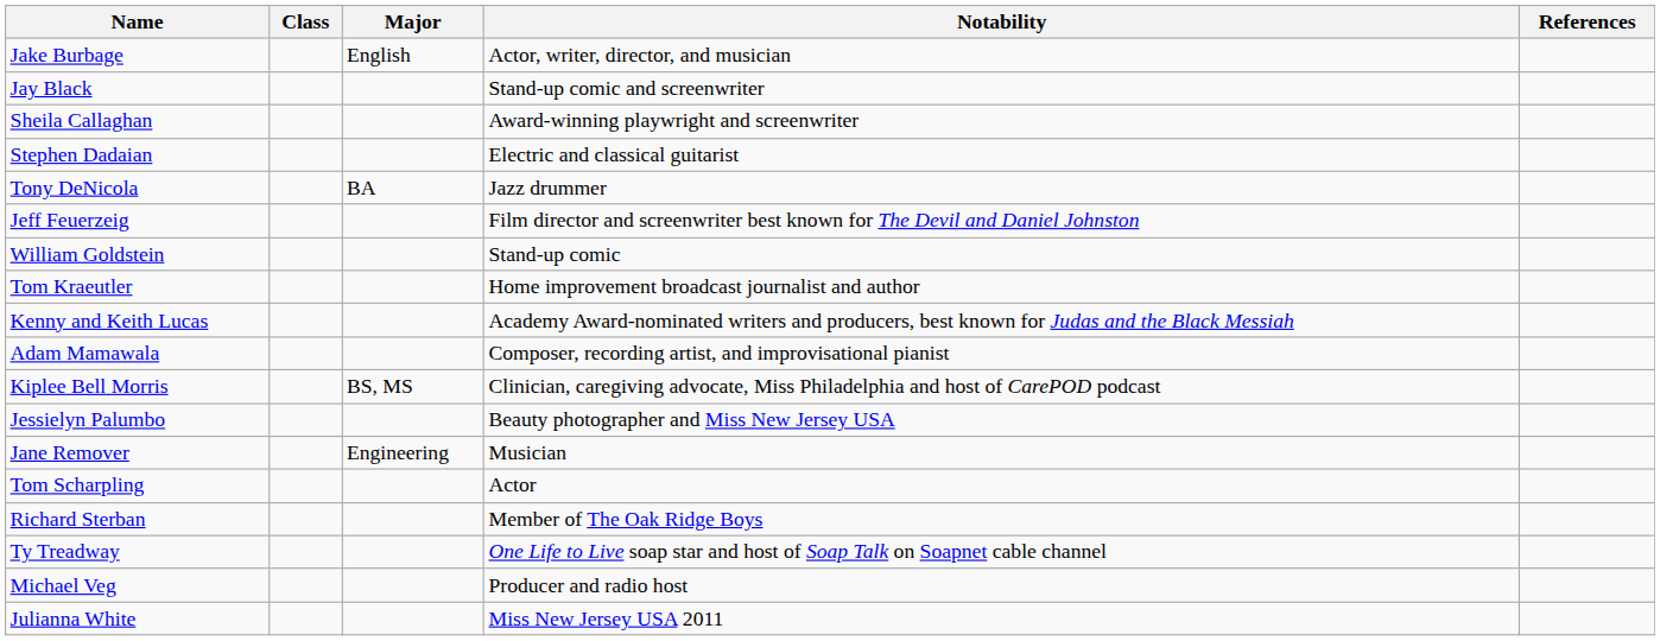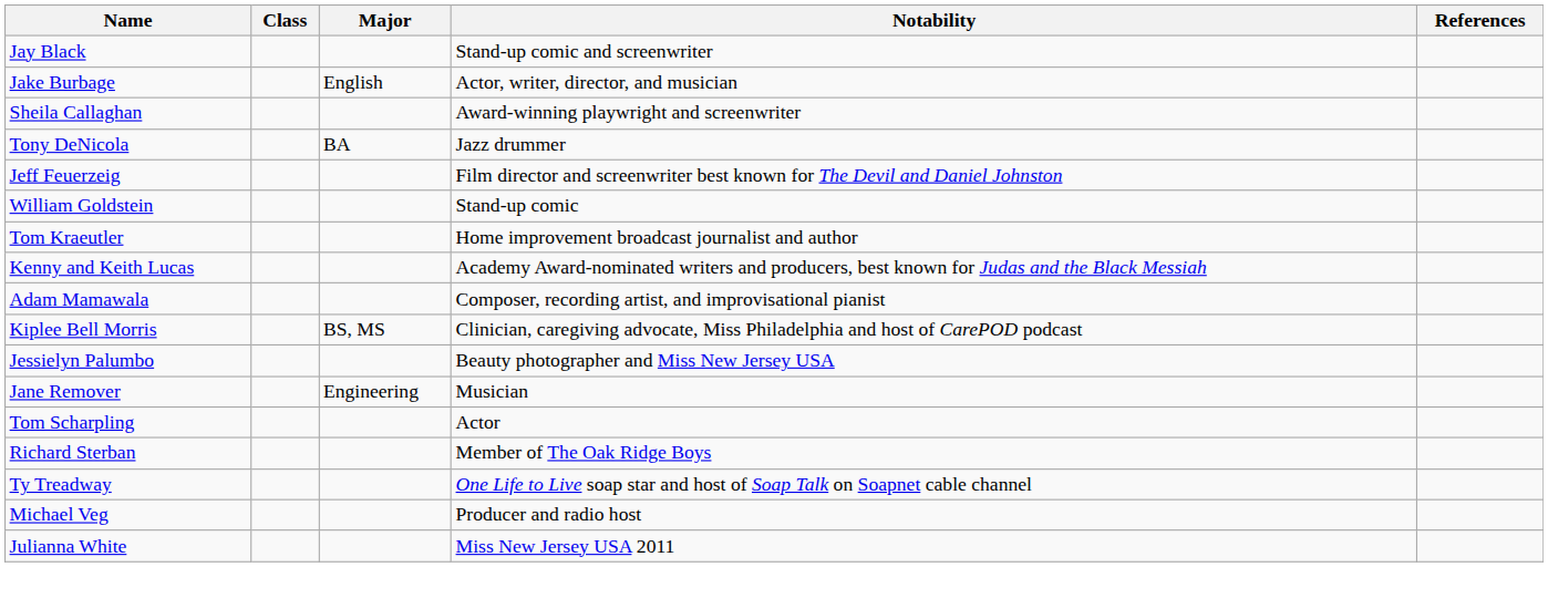rows swapped: Jay Black <-> Jake Burbage
- row: Stephen Dadaian | Electric and classical guitarist
